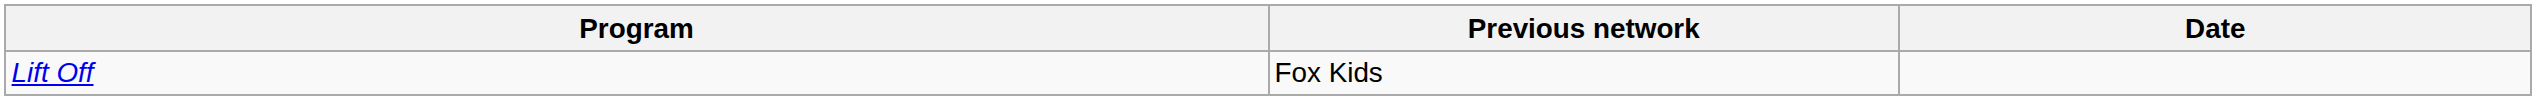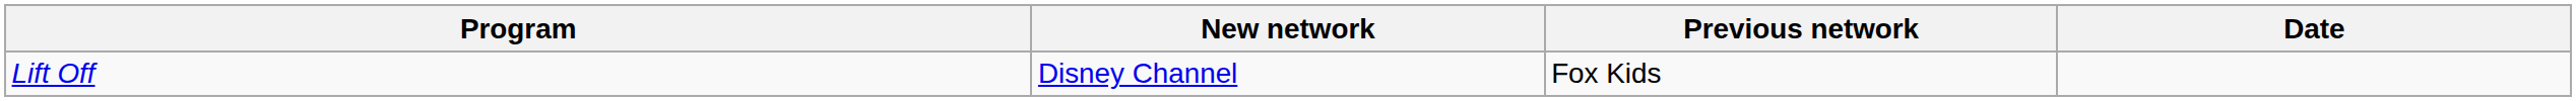+ column: New network | Disney Channel
